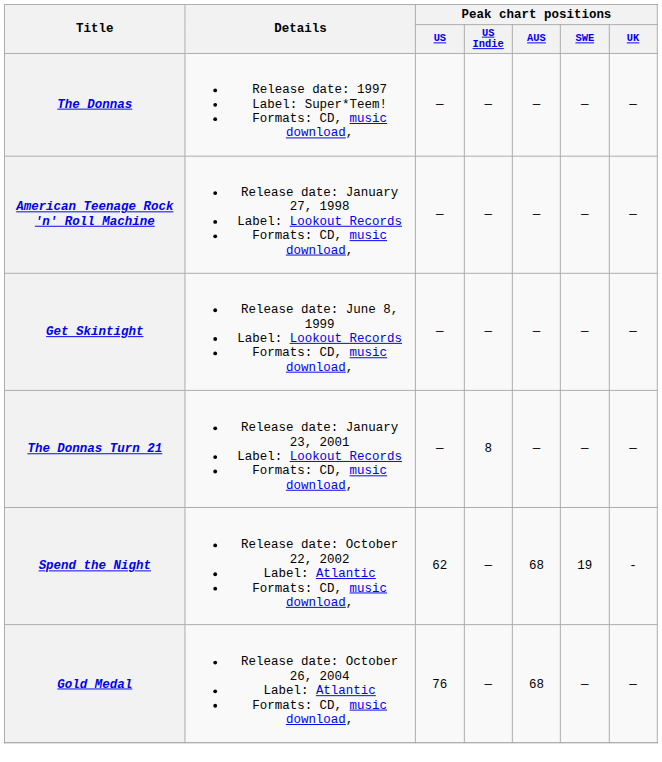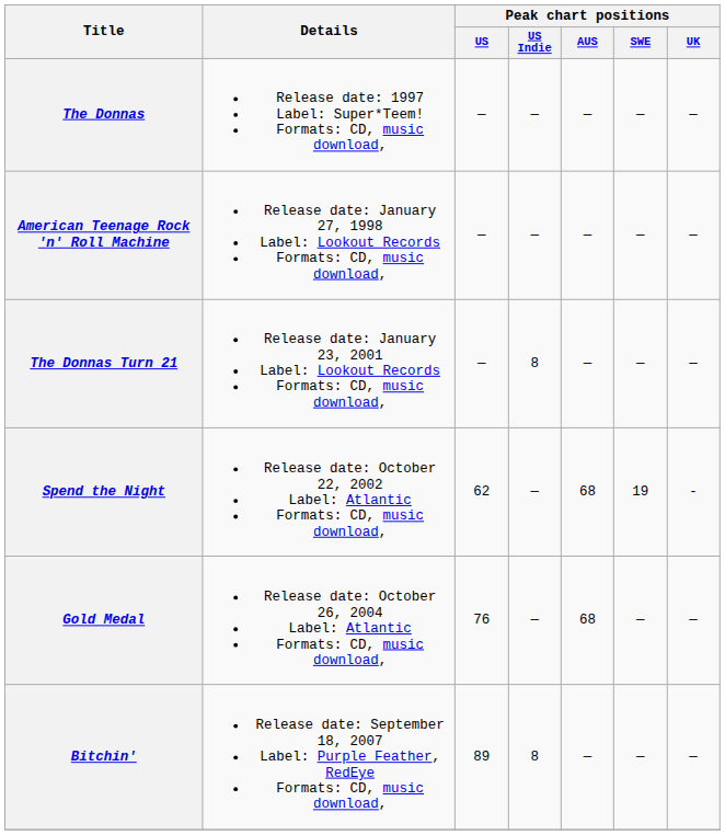- row: Get Skintight | Release date: June 8, 1999 Label: Lookout Records Formats: CD, music download, | — | — | — | — | —
+ row: Bitchin' | Release date: September 18, 2007 Label: Purple Feather, RedEye Formats: CD, music download, | 89 | 8 | — | — | —
